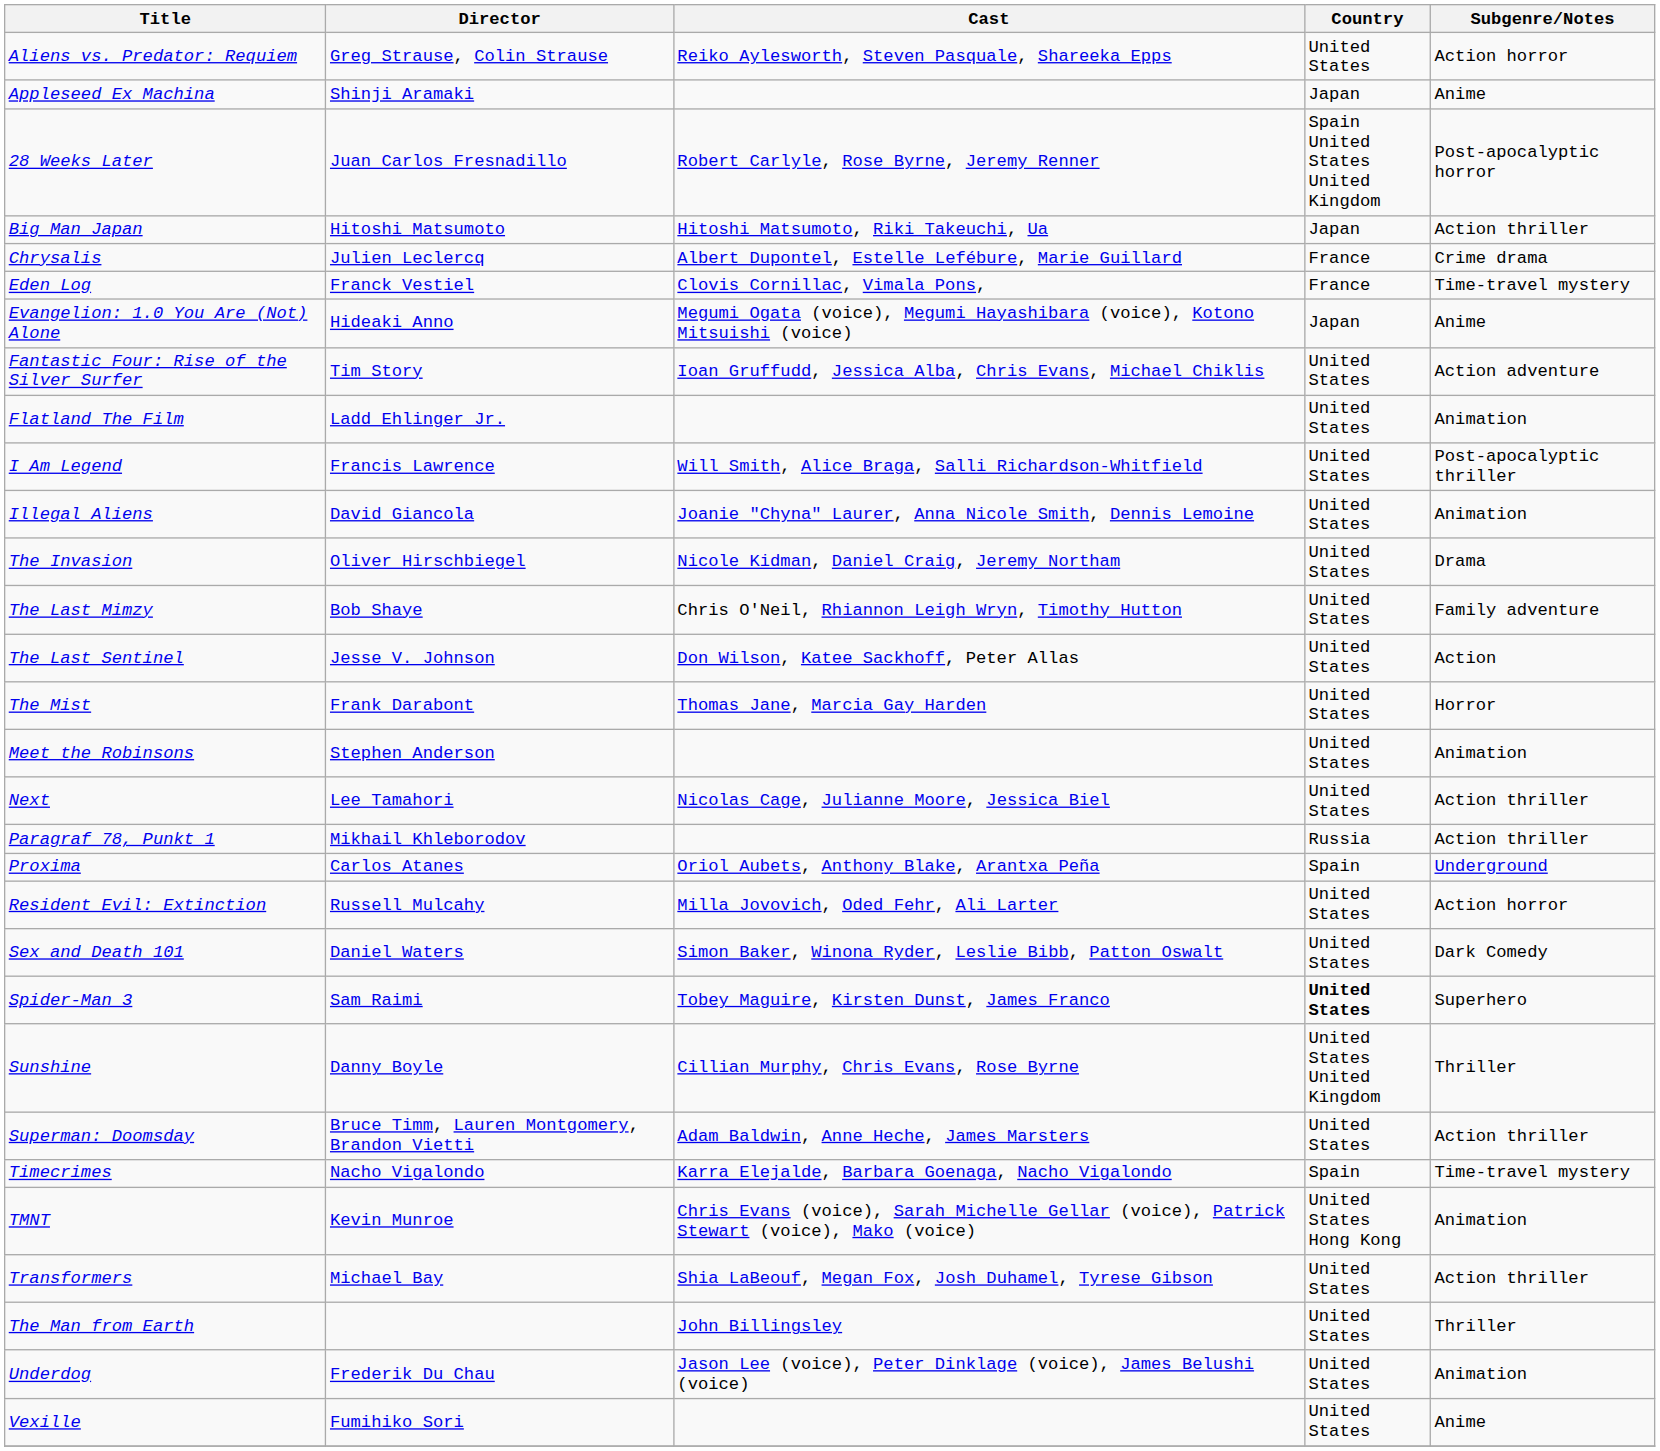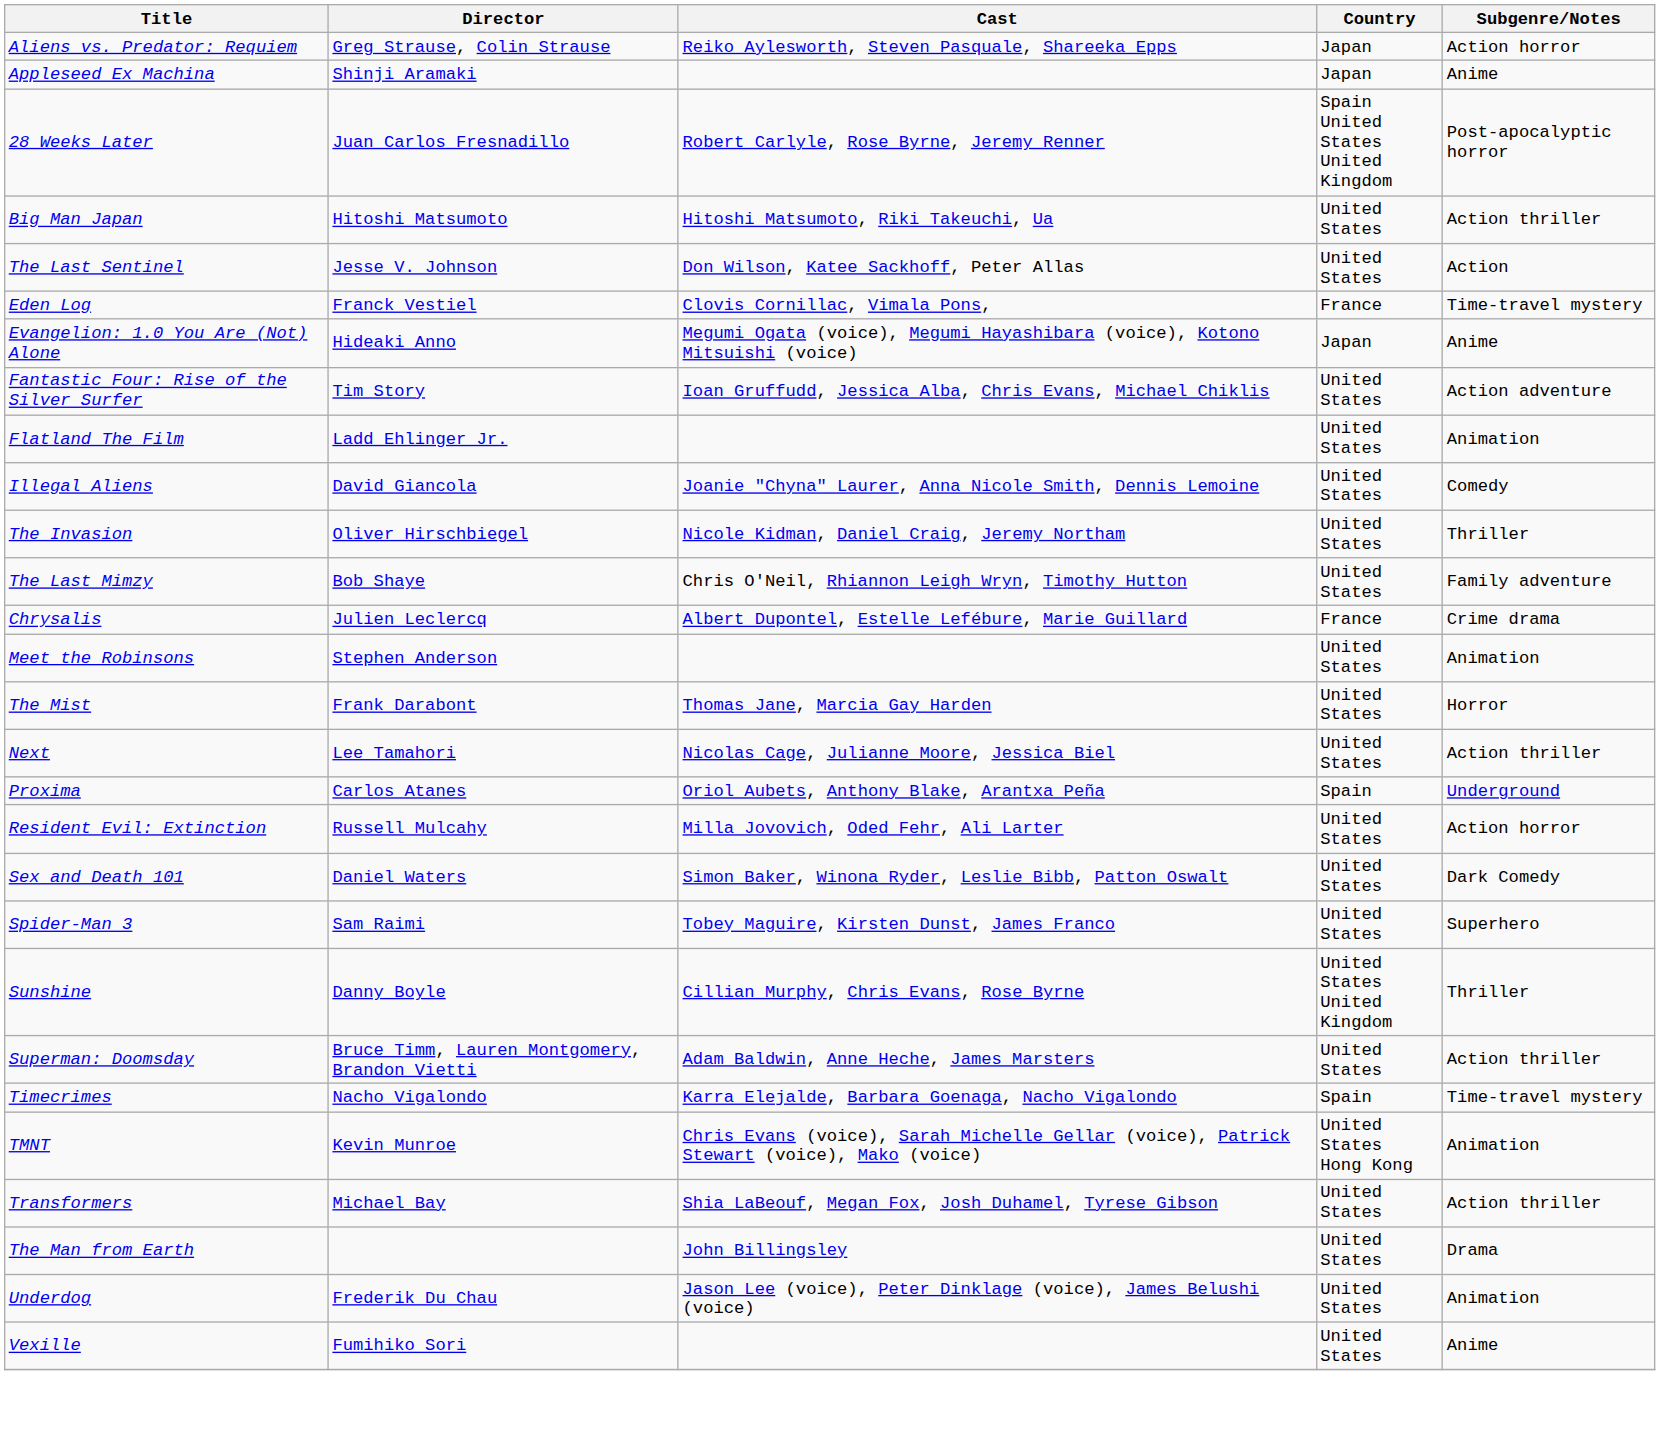Aliens vs. Predator: Requiem | Country: United States -> Japan
Big Man Japan | Country: Japan -> United States
rows swapped: Chrysalis <-> The Last Sentinel
- row: I Am Legend | Francis Lawrence | Will Smith, Alice Braga, Salli Richardson-Whitfield | United States | Post-apocalyptic thriller
Illegal Aliens | Subgenre/Notes: Animation -> Comedy
The Invasion | Subgenre/Notes: Drama -> Thriller
rows swapped: Meet the Robinsons <-> The Mist
- row: Paragraf 78, Punkt 1 | Mikhail Khleborodov | Russia | Action thriller
Spider-Man 3 | Country: bold -> normal
The Man from Earth | Subgenre/Notes: Thriller -> Drama
